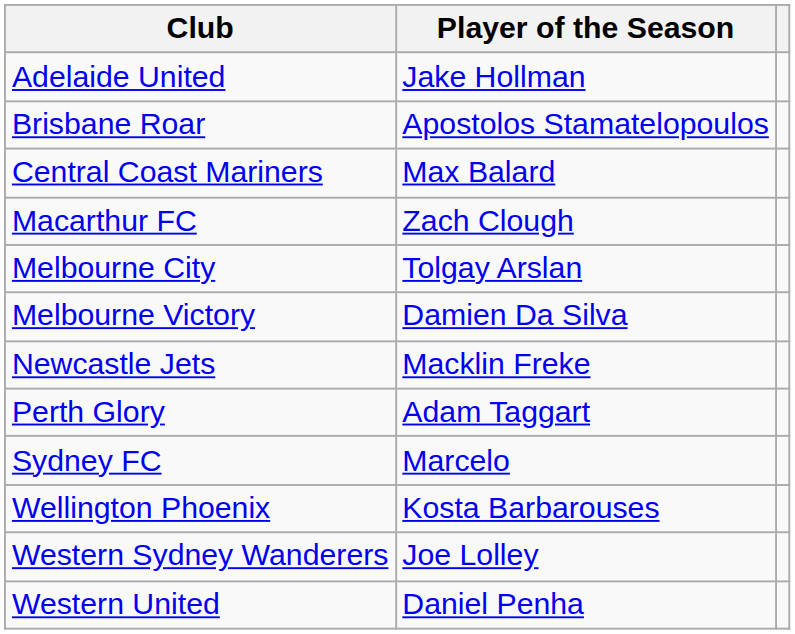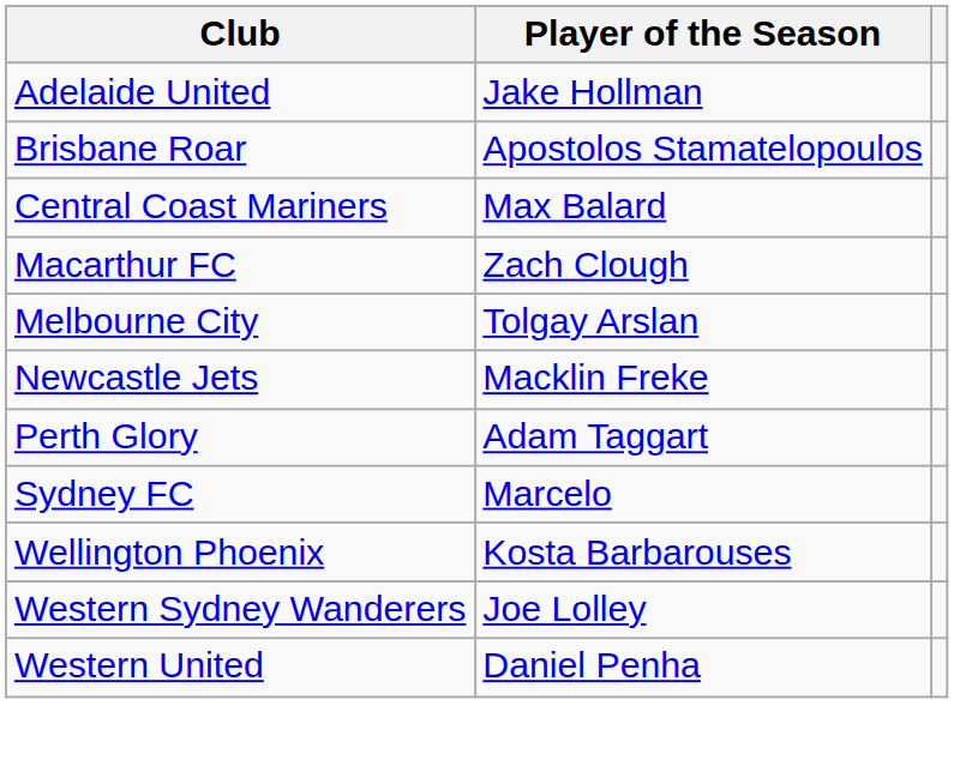- row: Melbourne Victory | Damien Da Silva
